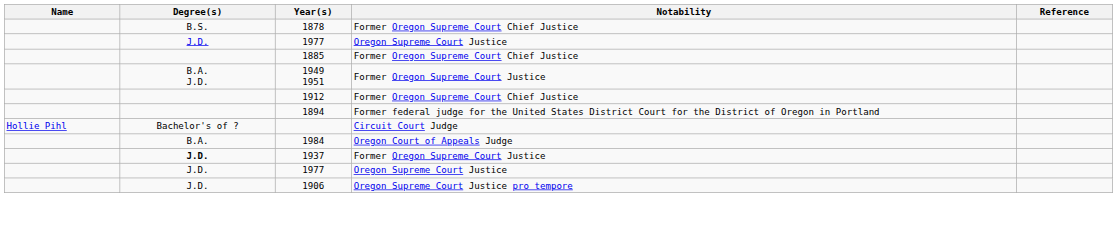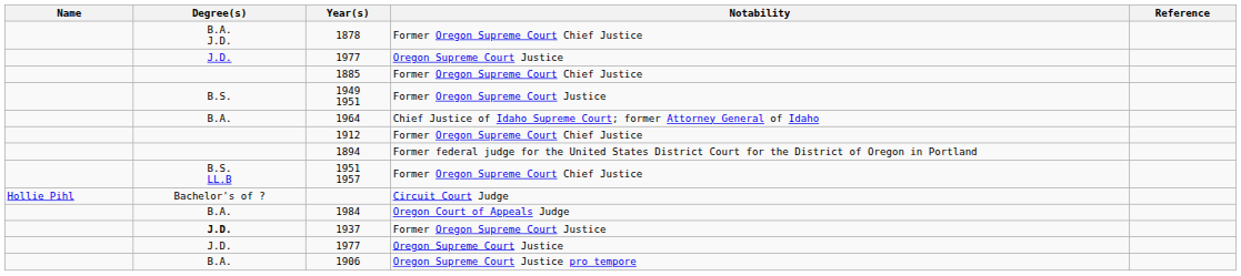1878 | Degree(s): B.S. -> B.A. J.D.
1949 1951 | Degree(s): B.A. J.D. -> B.S.
+ row: B.A. | 1964 | Chief Justice of Idaho Supreme Court; former Attorney General of Idaho
+ row: B.S. LL.B | 1951 1957 | Former Oregon Supreme Court Chief Justice
1906 | Degree(s): J.D. -> B.A.
